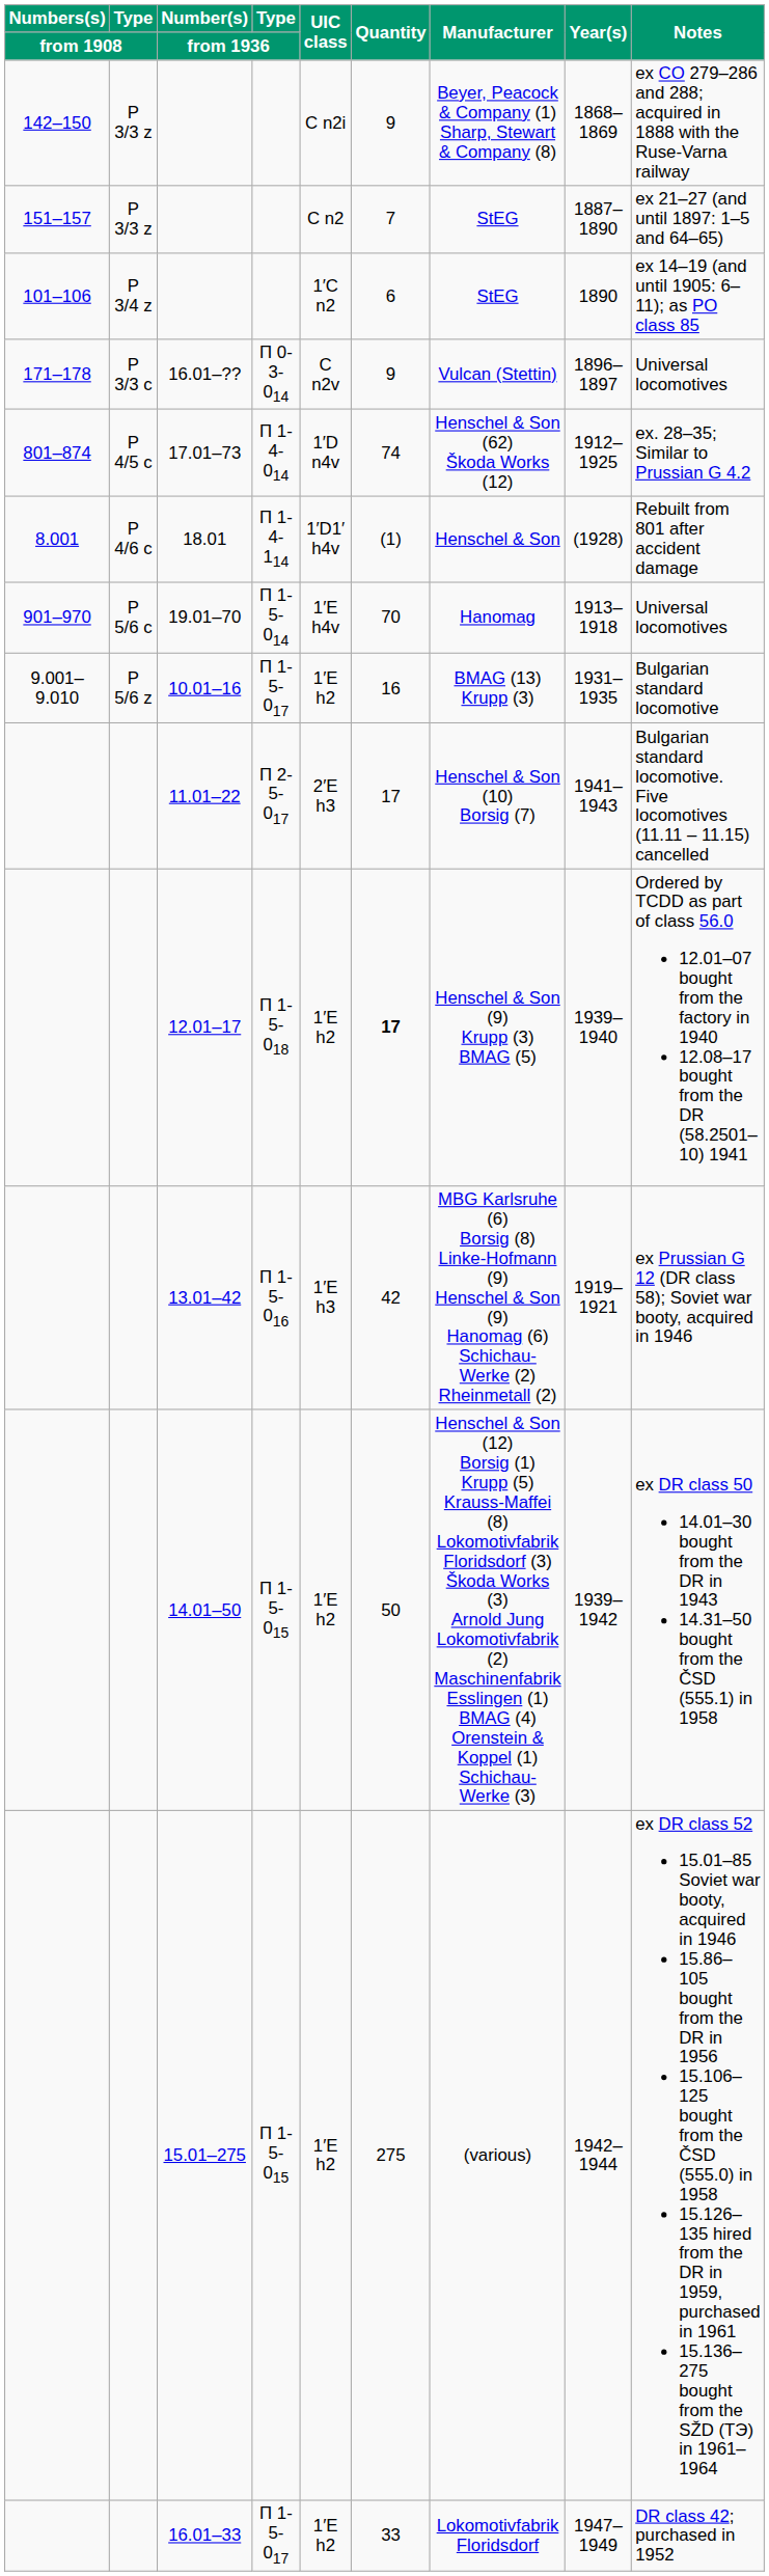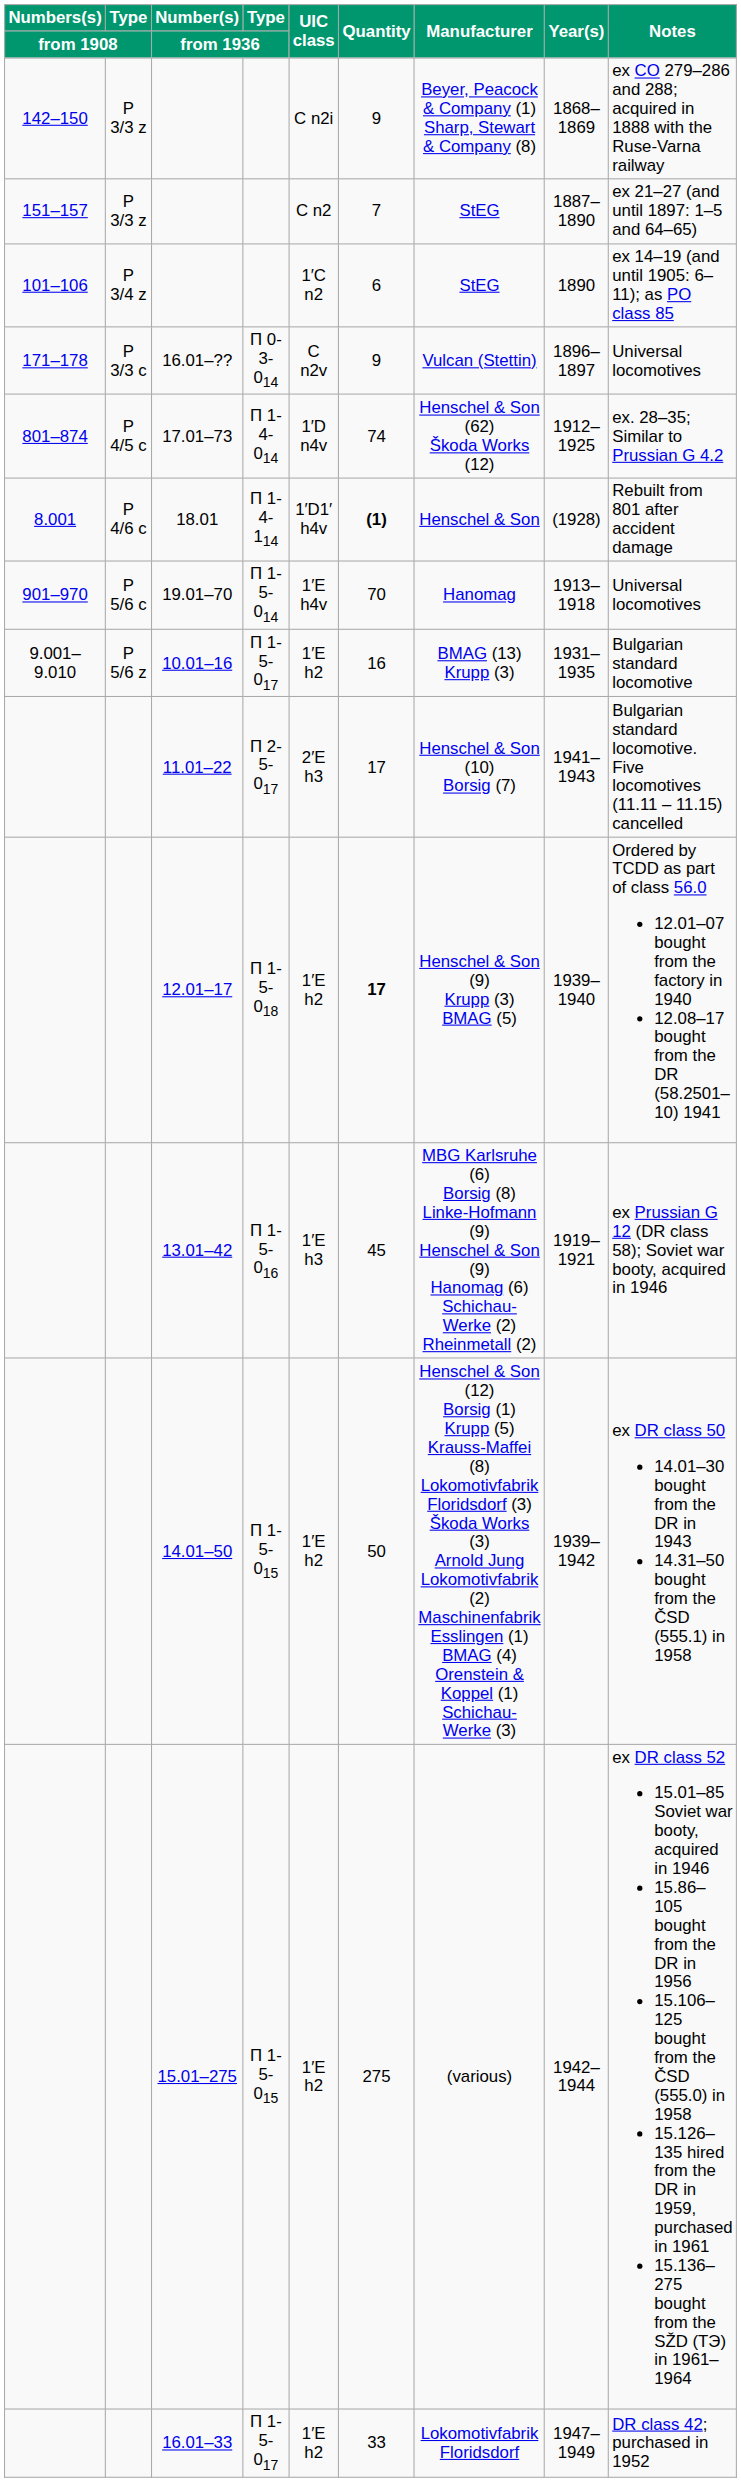18.01 | Quantity: normal -> bold
13.01–42 | Quantity: 42 -> 45
